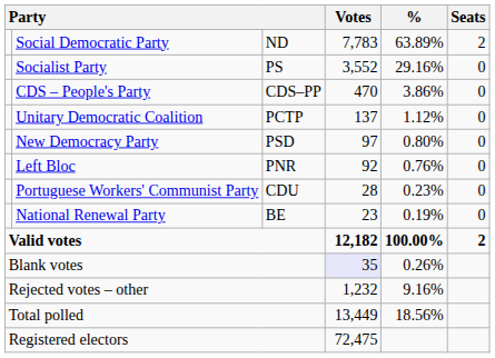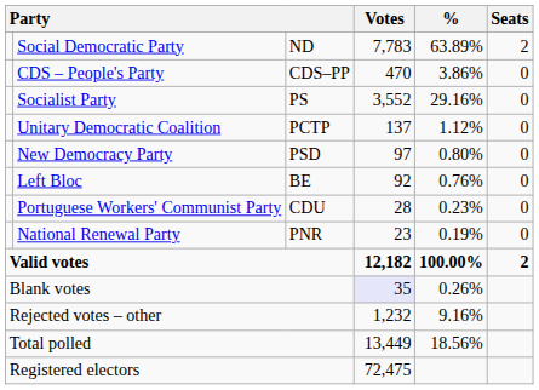rows swapped: Socialist Party <-> CDS – People's Party
Left Bloc | column 3: PNR -> BE
National Renewal Party | column 3: BE -> PNR
